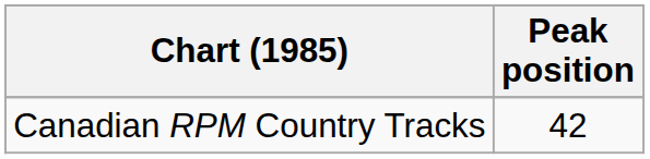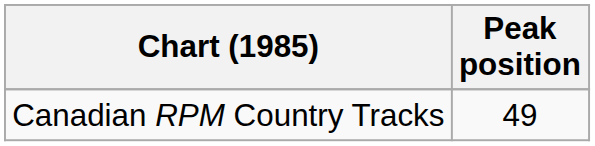Canadian RPM Country Tracks | Peak position: 42 -> 49
